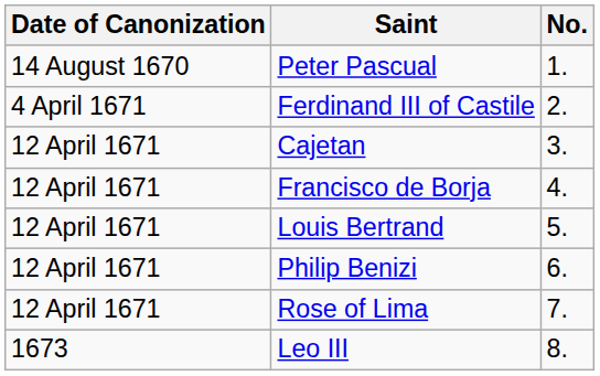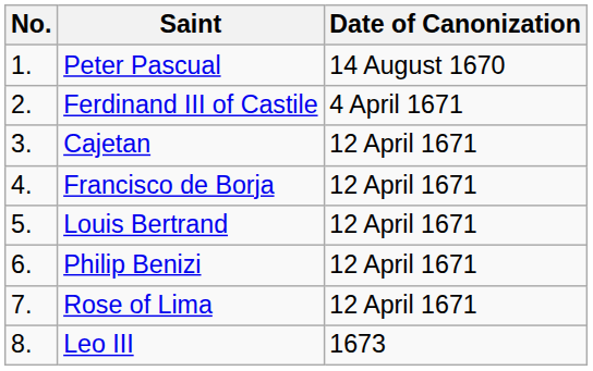columns swapped: No. <-> Date of Canonization
